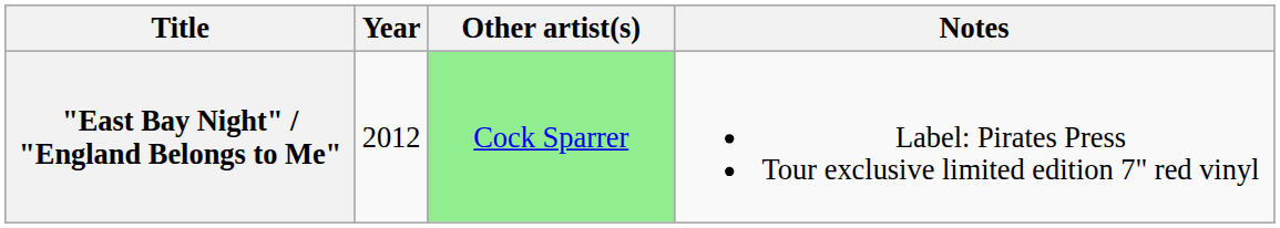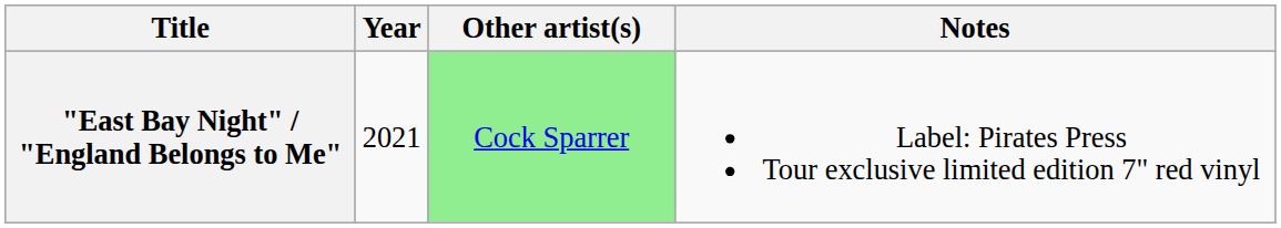"East Bay Night" / "England Belongs to Me" | Year: 2012 -> 2021
